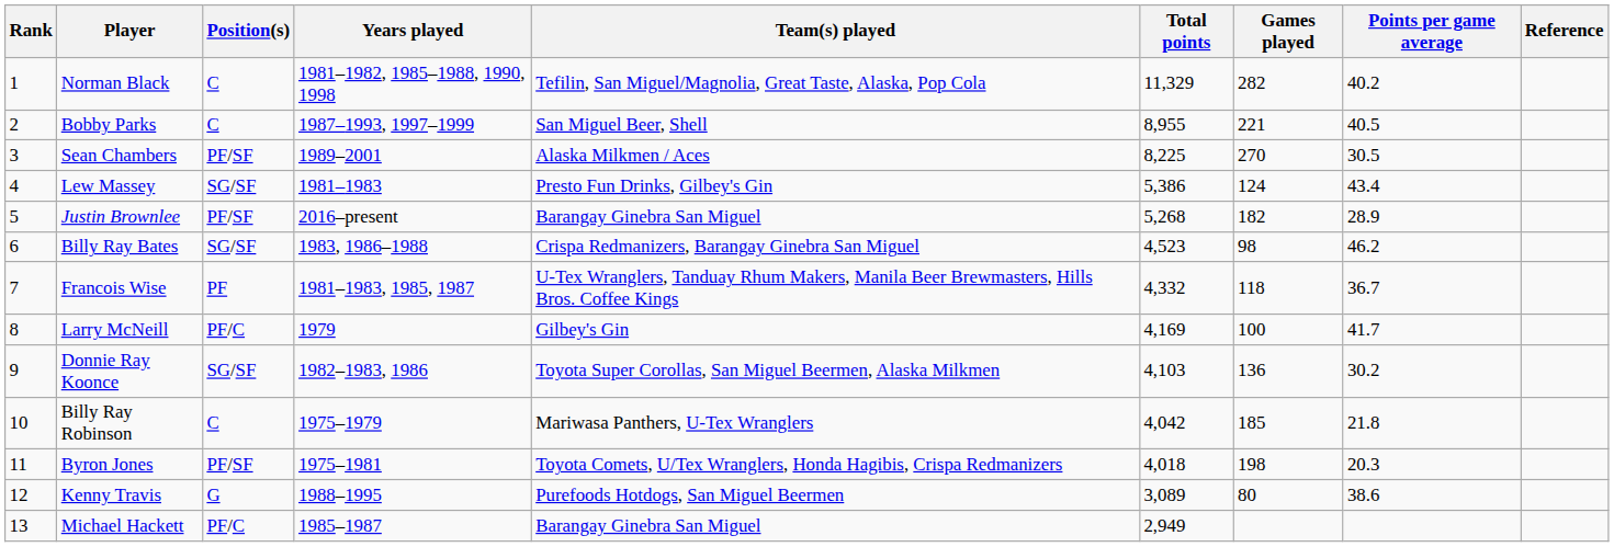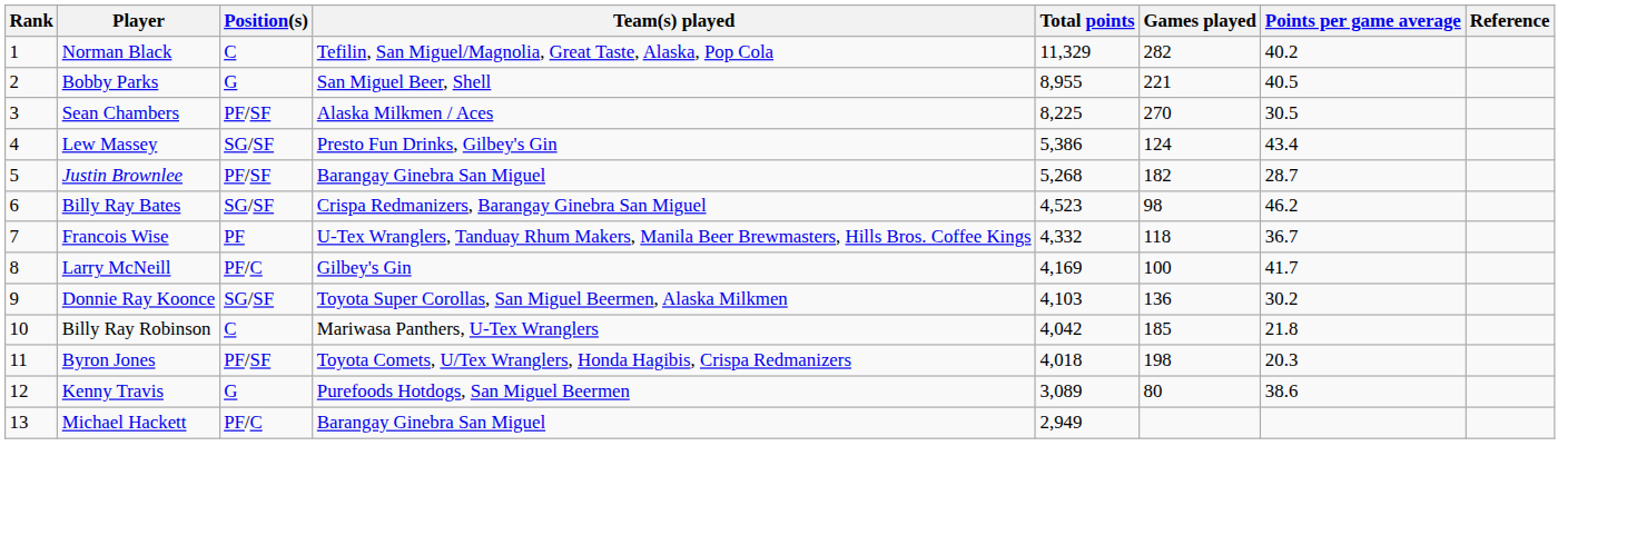- column: Years played | 1981–1982, 1985–1988, 1990, 1998 | 1987–1993, 1997–1999 | 1989–2001 | 1981–1983 | 2016–present | 1983, 1986–1988 | 1981–1983, 1985, 1987 | 1979 | 1982–1983, 1986 | 1975–1979 | 1975–1981 | 1988–1995 | 1985–1987
Bobby Parks | Position(s): C -> G
Justin Brownlee | Points per game average: 28.9 -> 28.7
